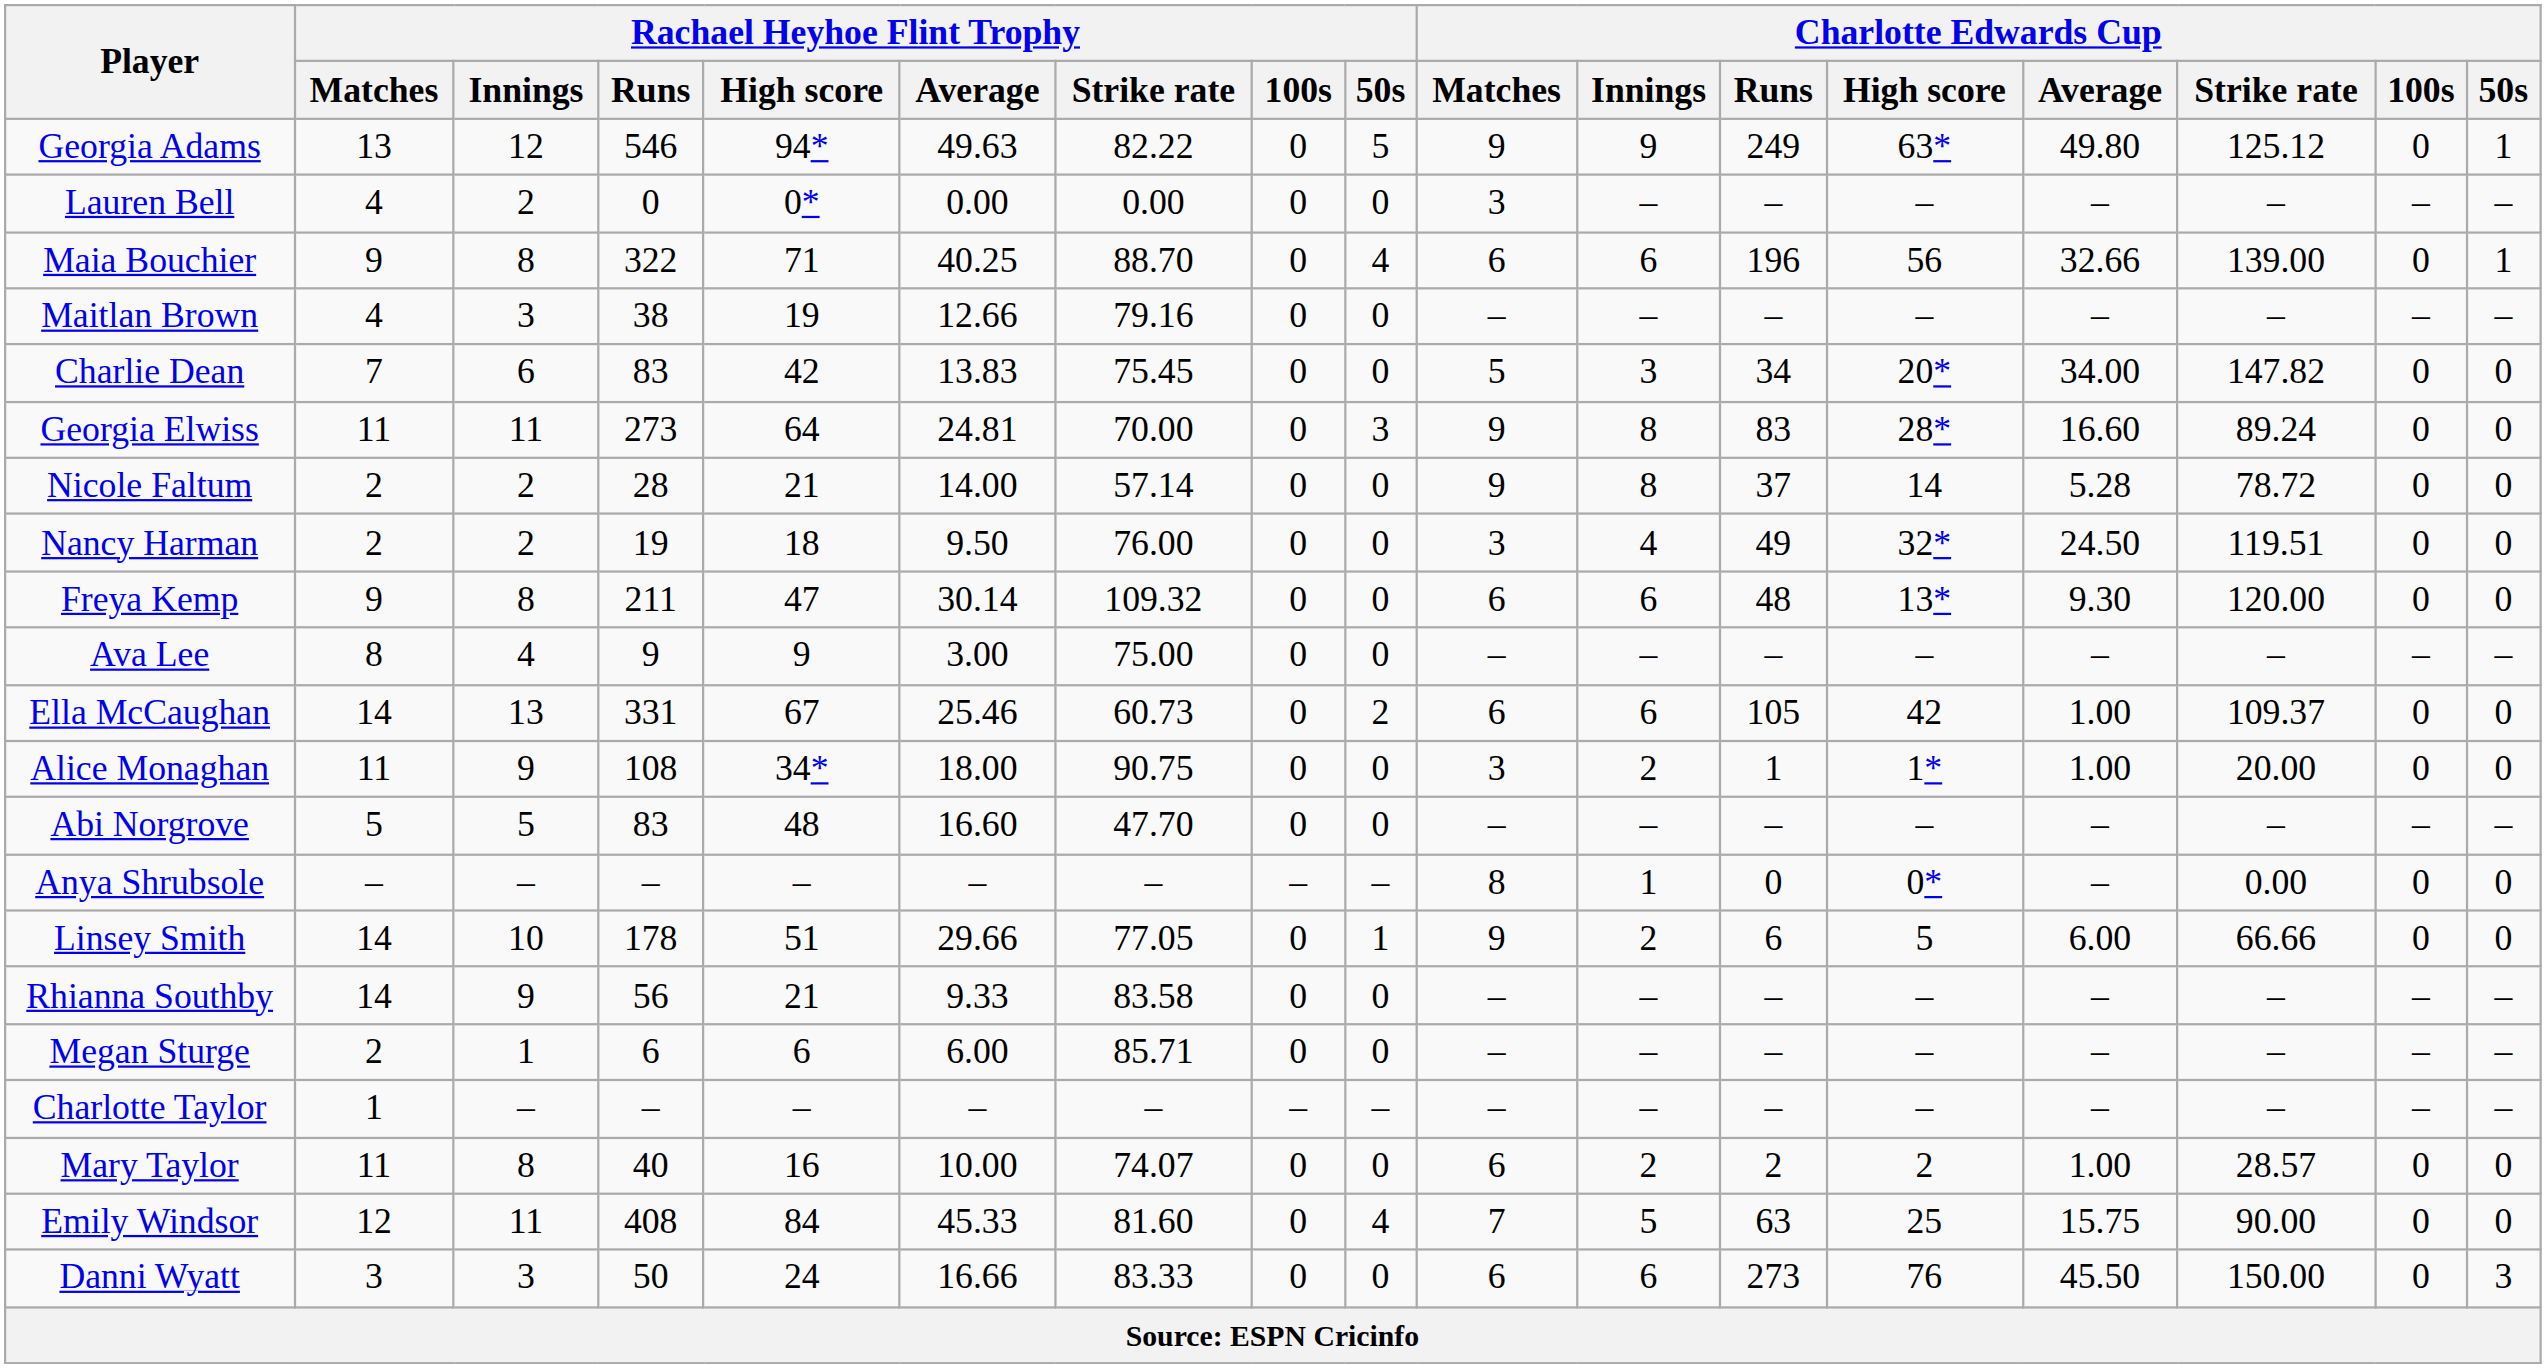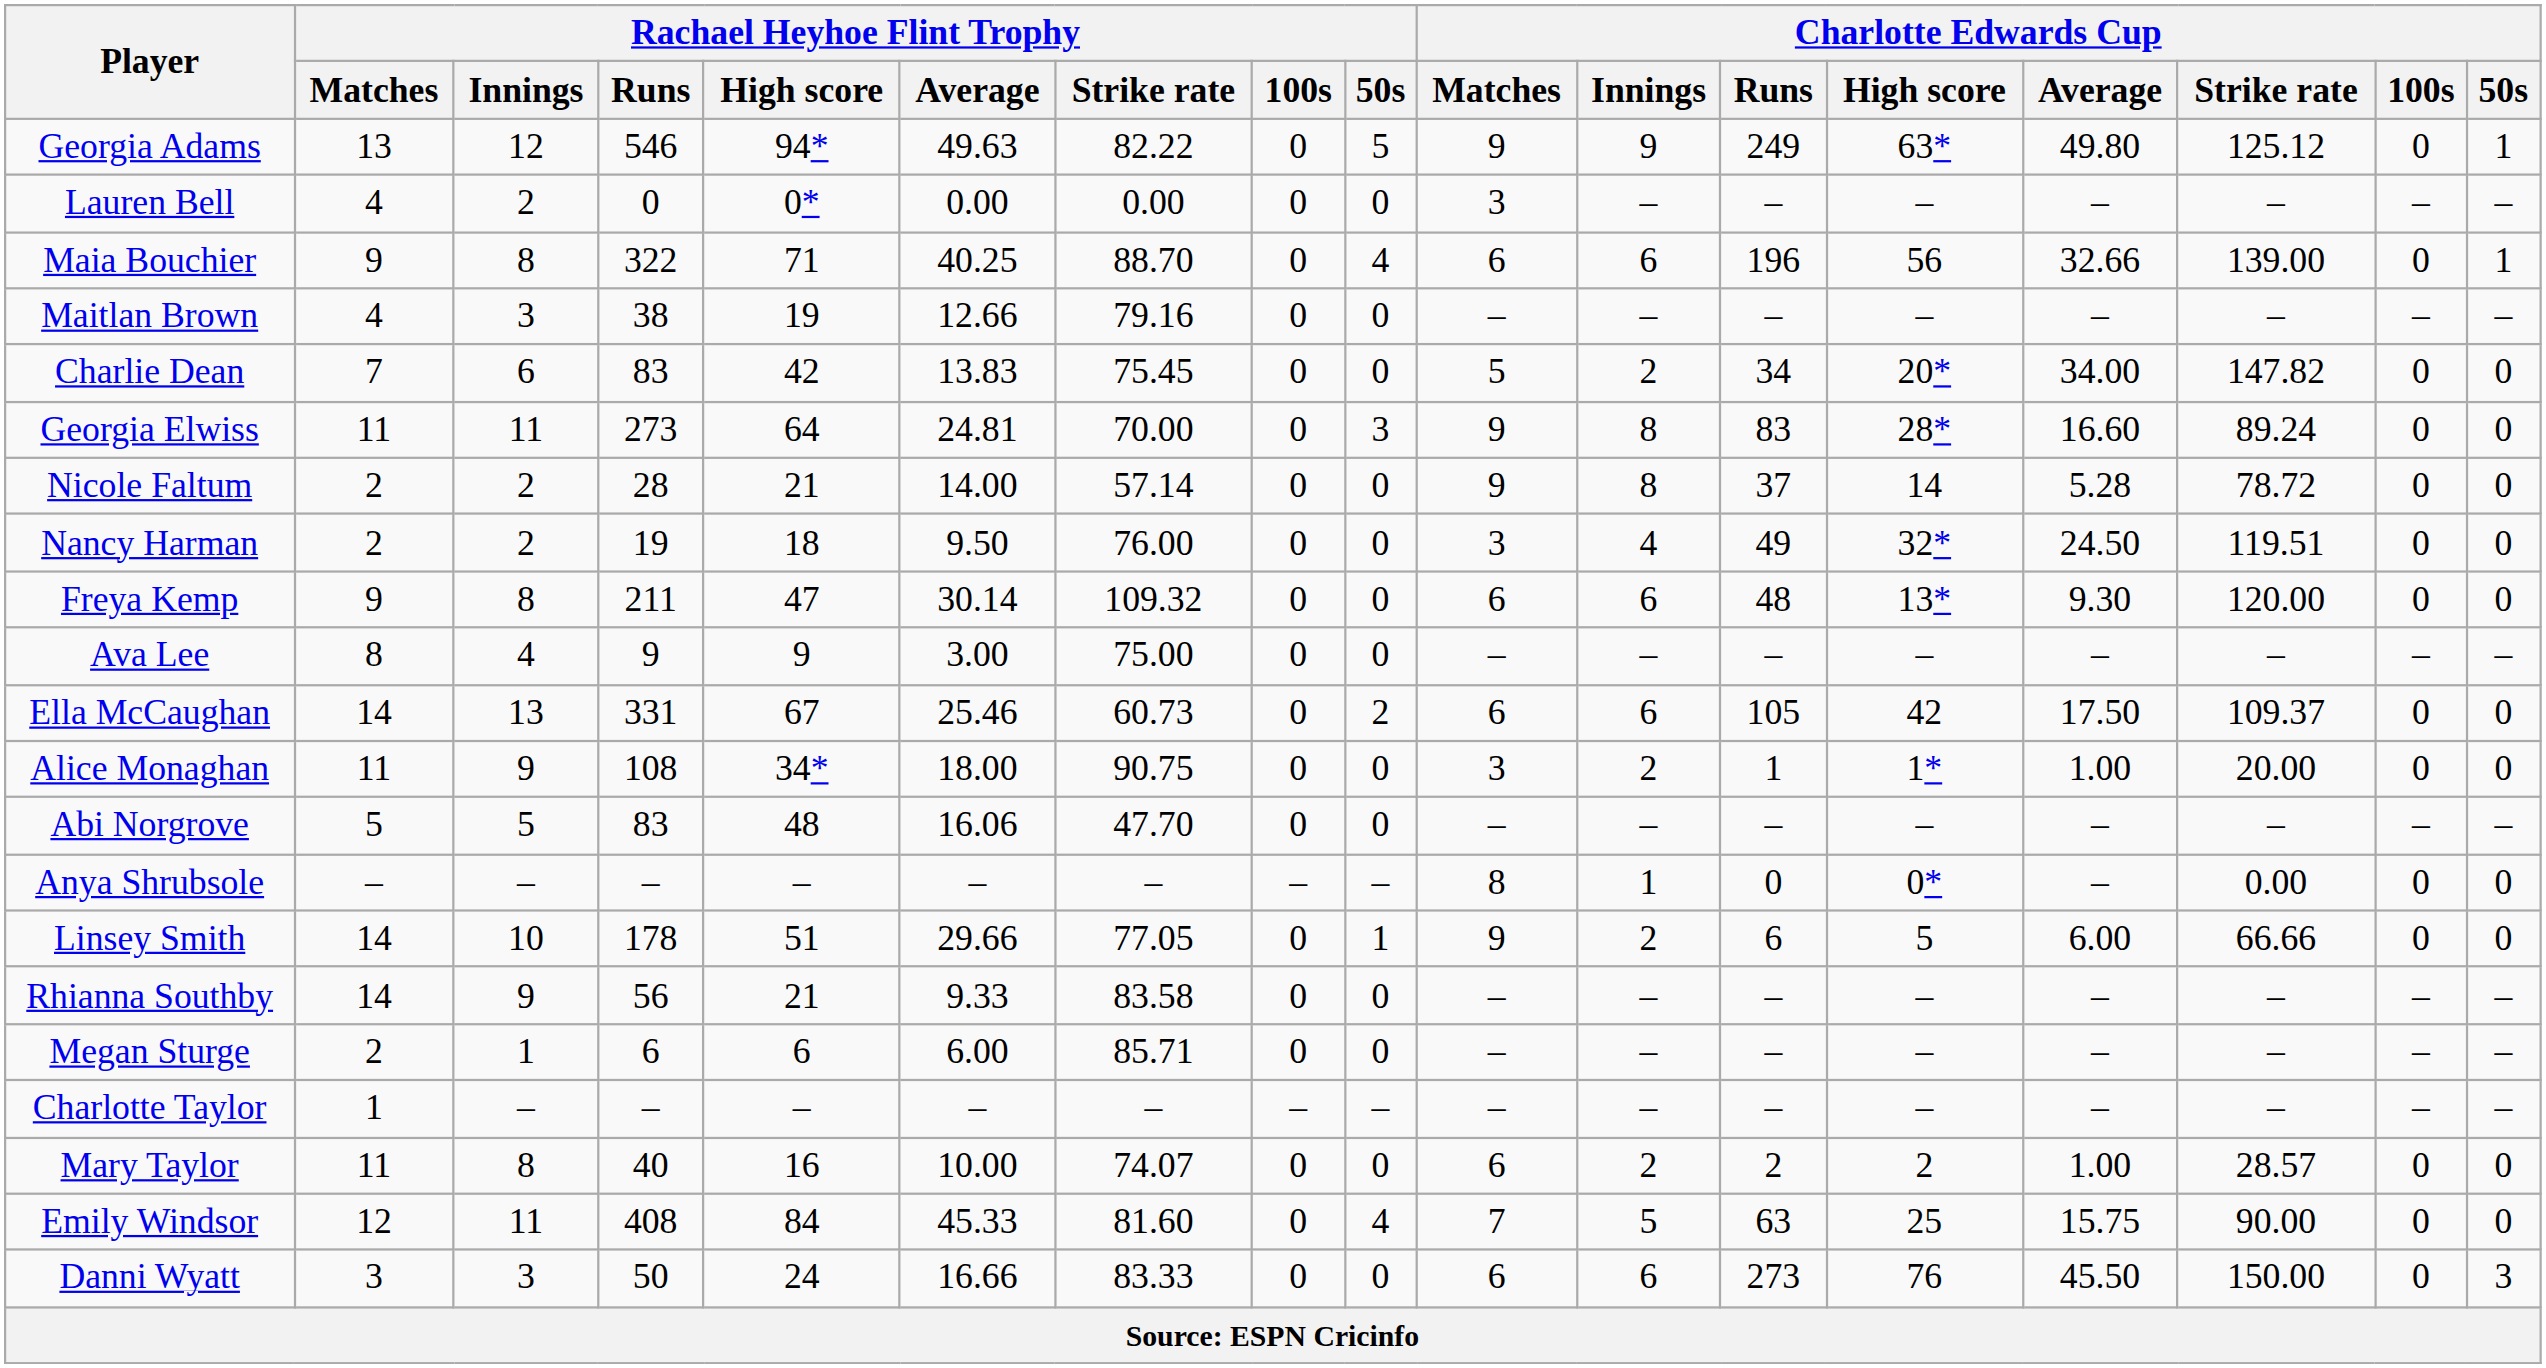Charlie Dean | Charlotte Edwards Cup / Innings: 3 -> 2
Ella McCaughan | Charlotte Edwards Cup / Average: 1.00 -> 17.50
Abi Norgrove | Rachael Heyhoe Flint Trophy / Average: 16.60 -> 16.06
